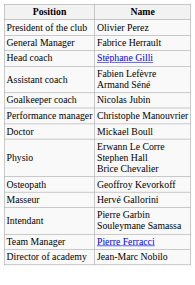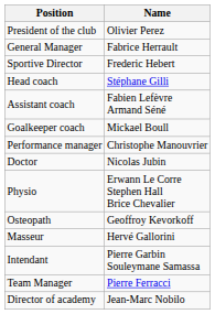+ row: Sportive Director | Frederic Hebert
Goalkeeper coach | Name: Nicolas Jubin -> Mickael Boull
Doctor | Name: Mickael Boull -> Nicolas Jubin
